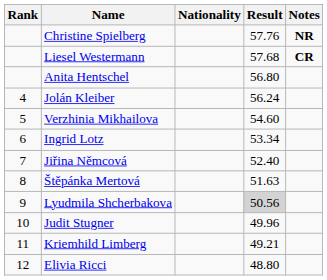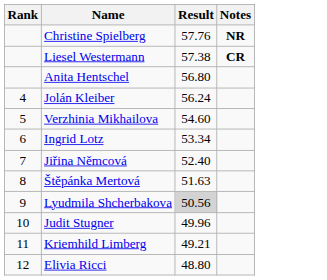- column: Nationality
Liesel Westermann | Result: 57.68 -> 57.38
